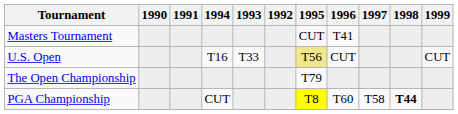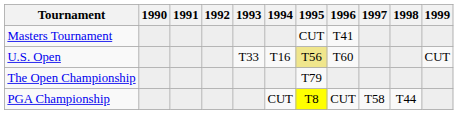columns swapped: 1992 <-> 1994
U.S. Open | 1996: CUT -> T60
PGA Championship | 1996: T60 -> CUT
PGA Championship | 1998: bold -> normal
